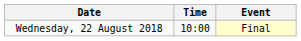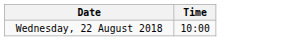- column: Event | Final
